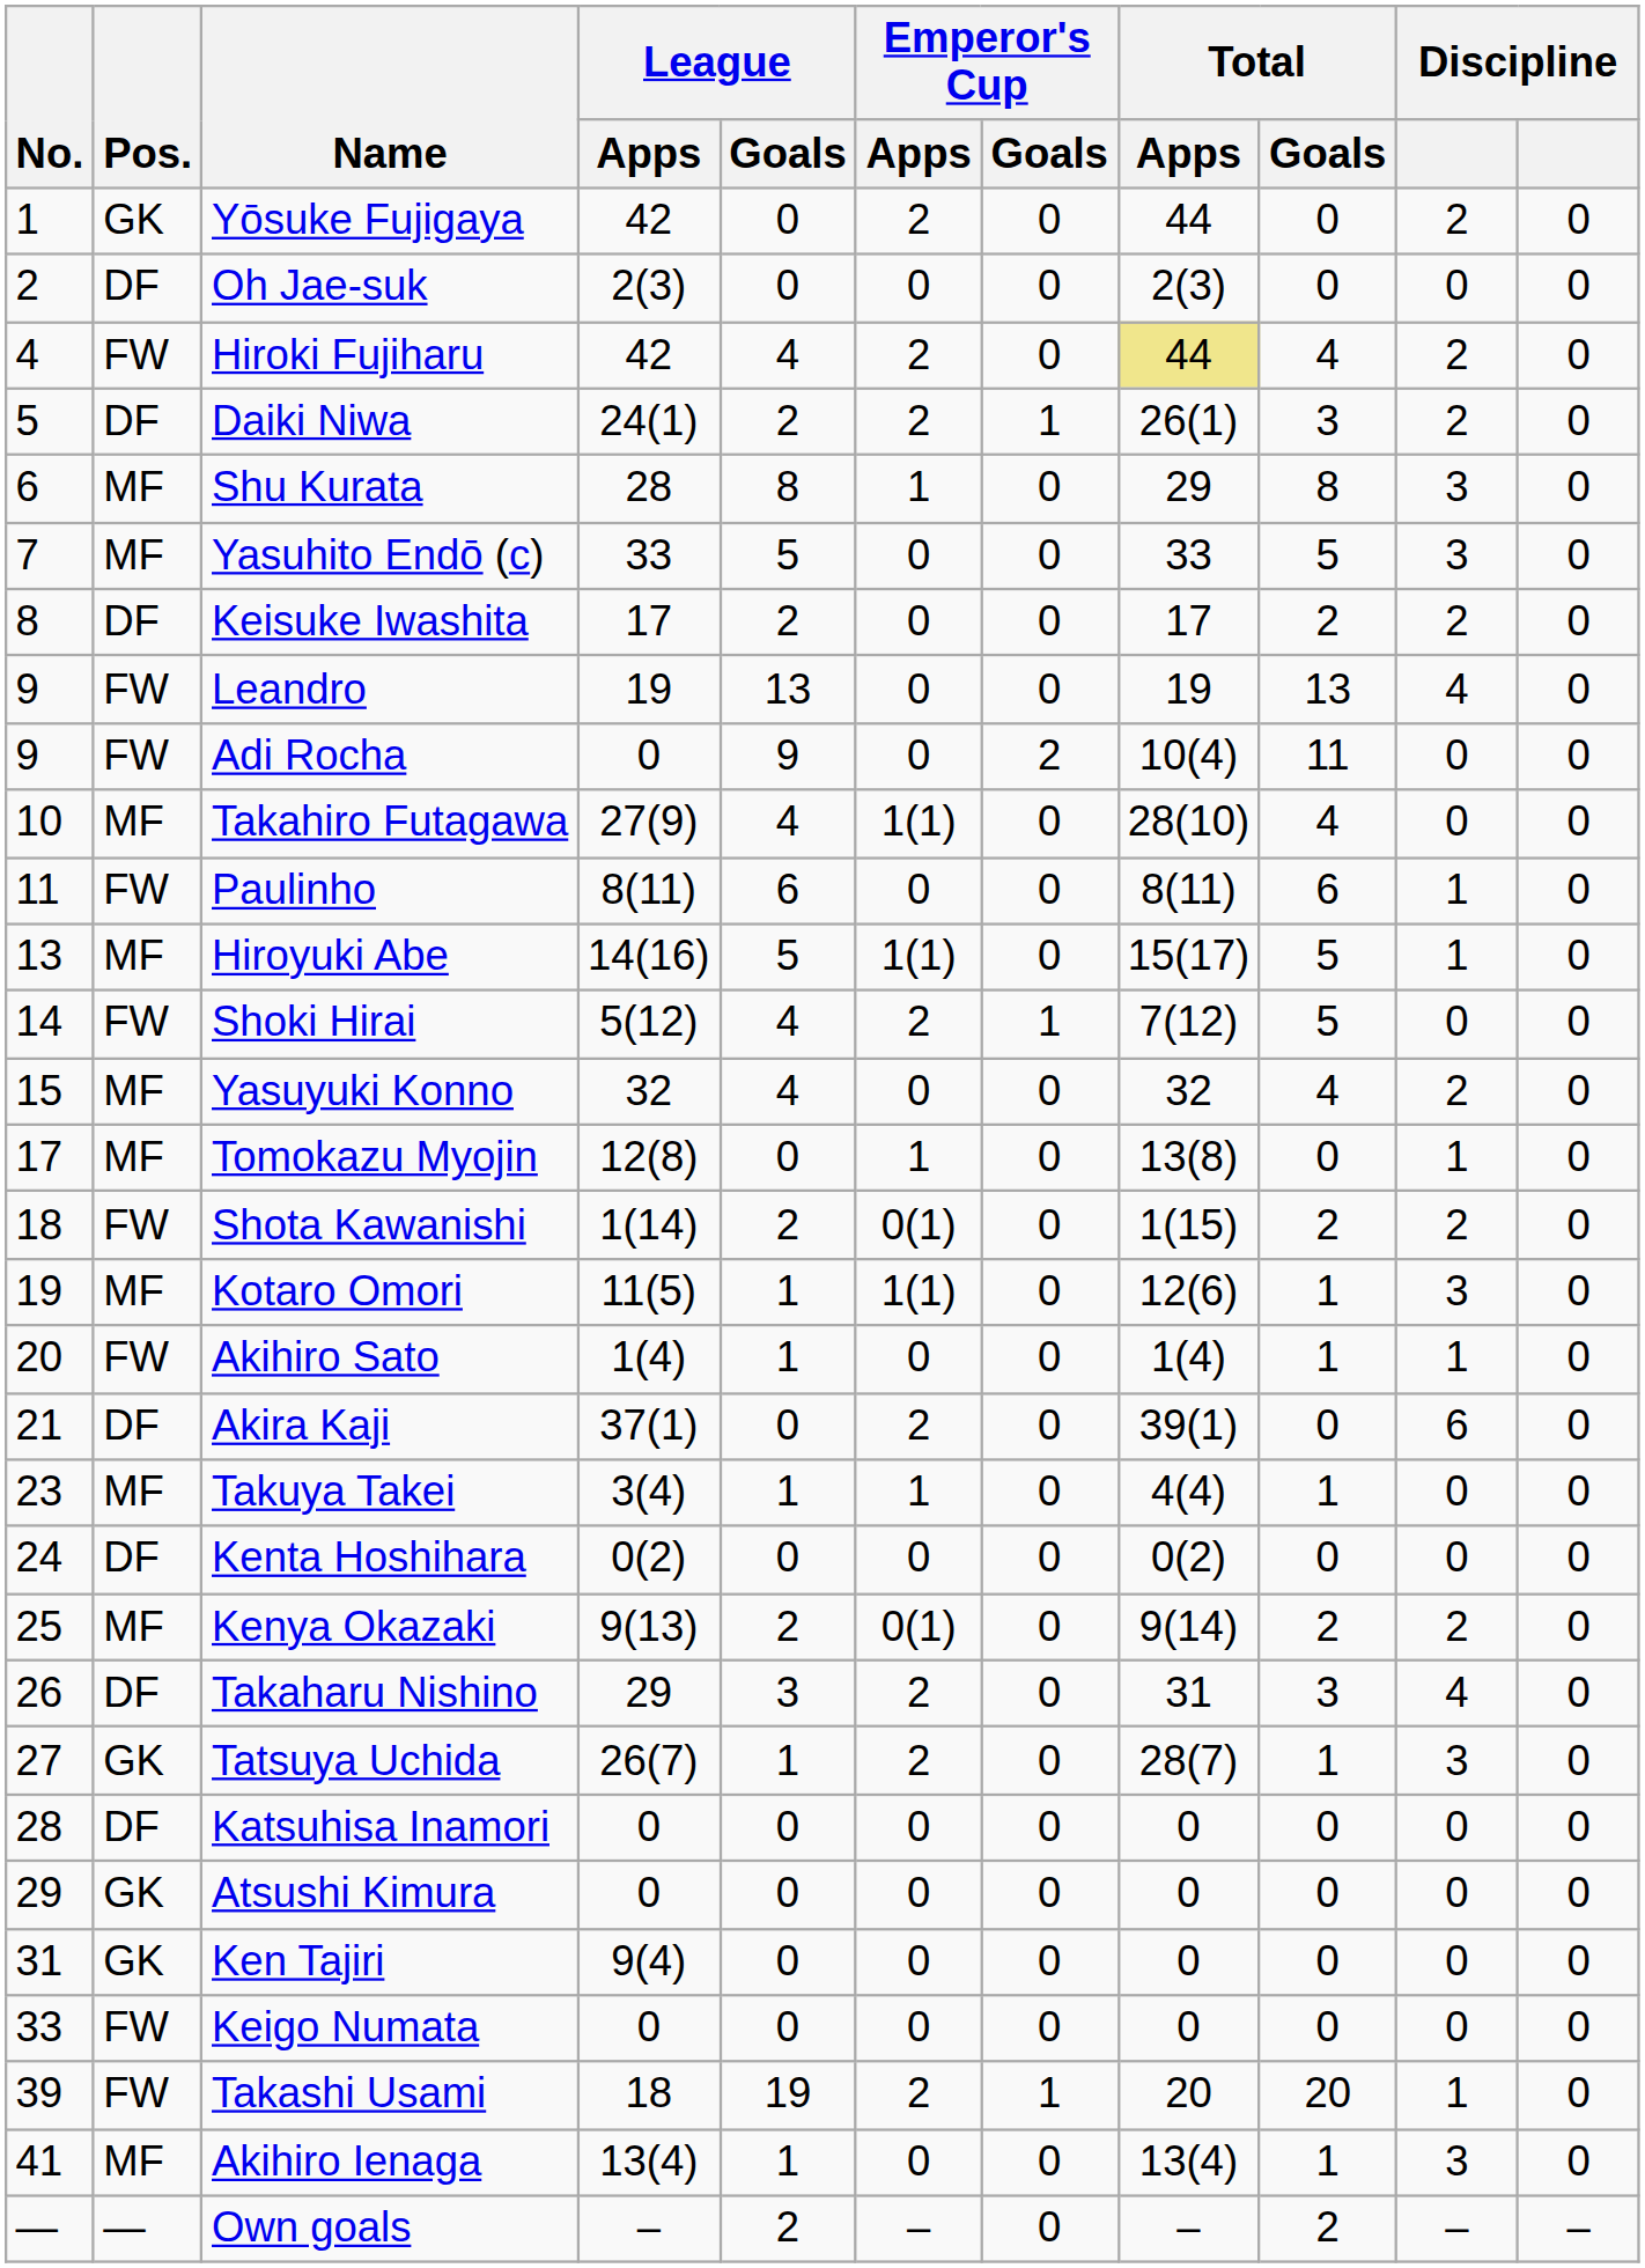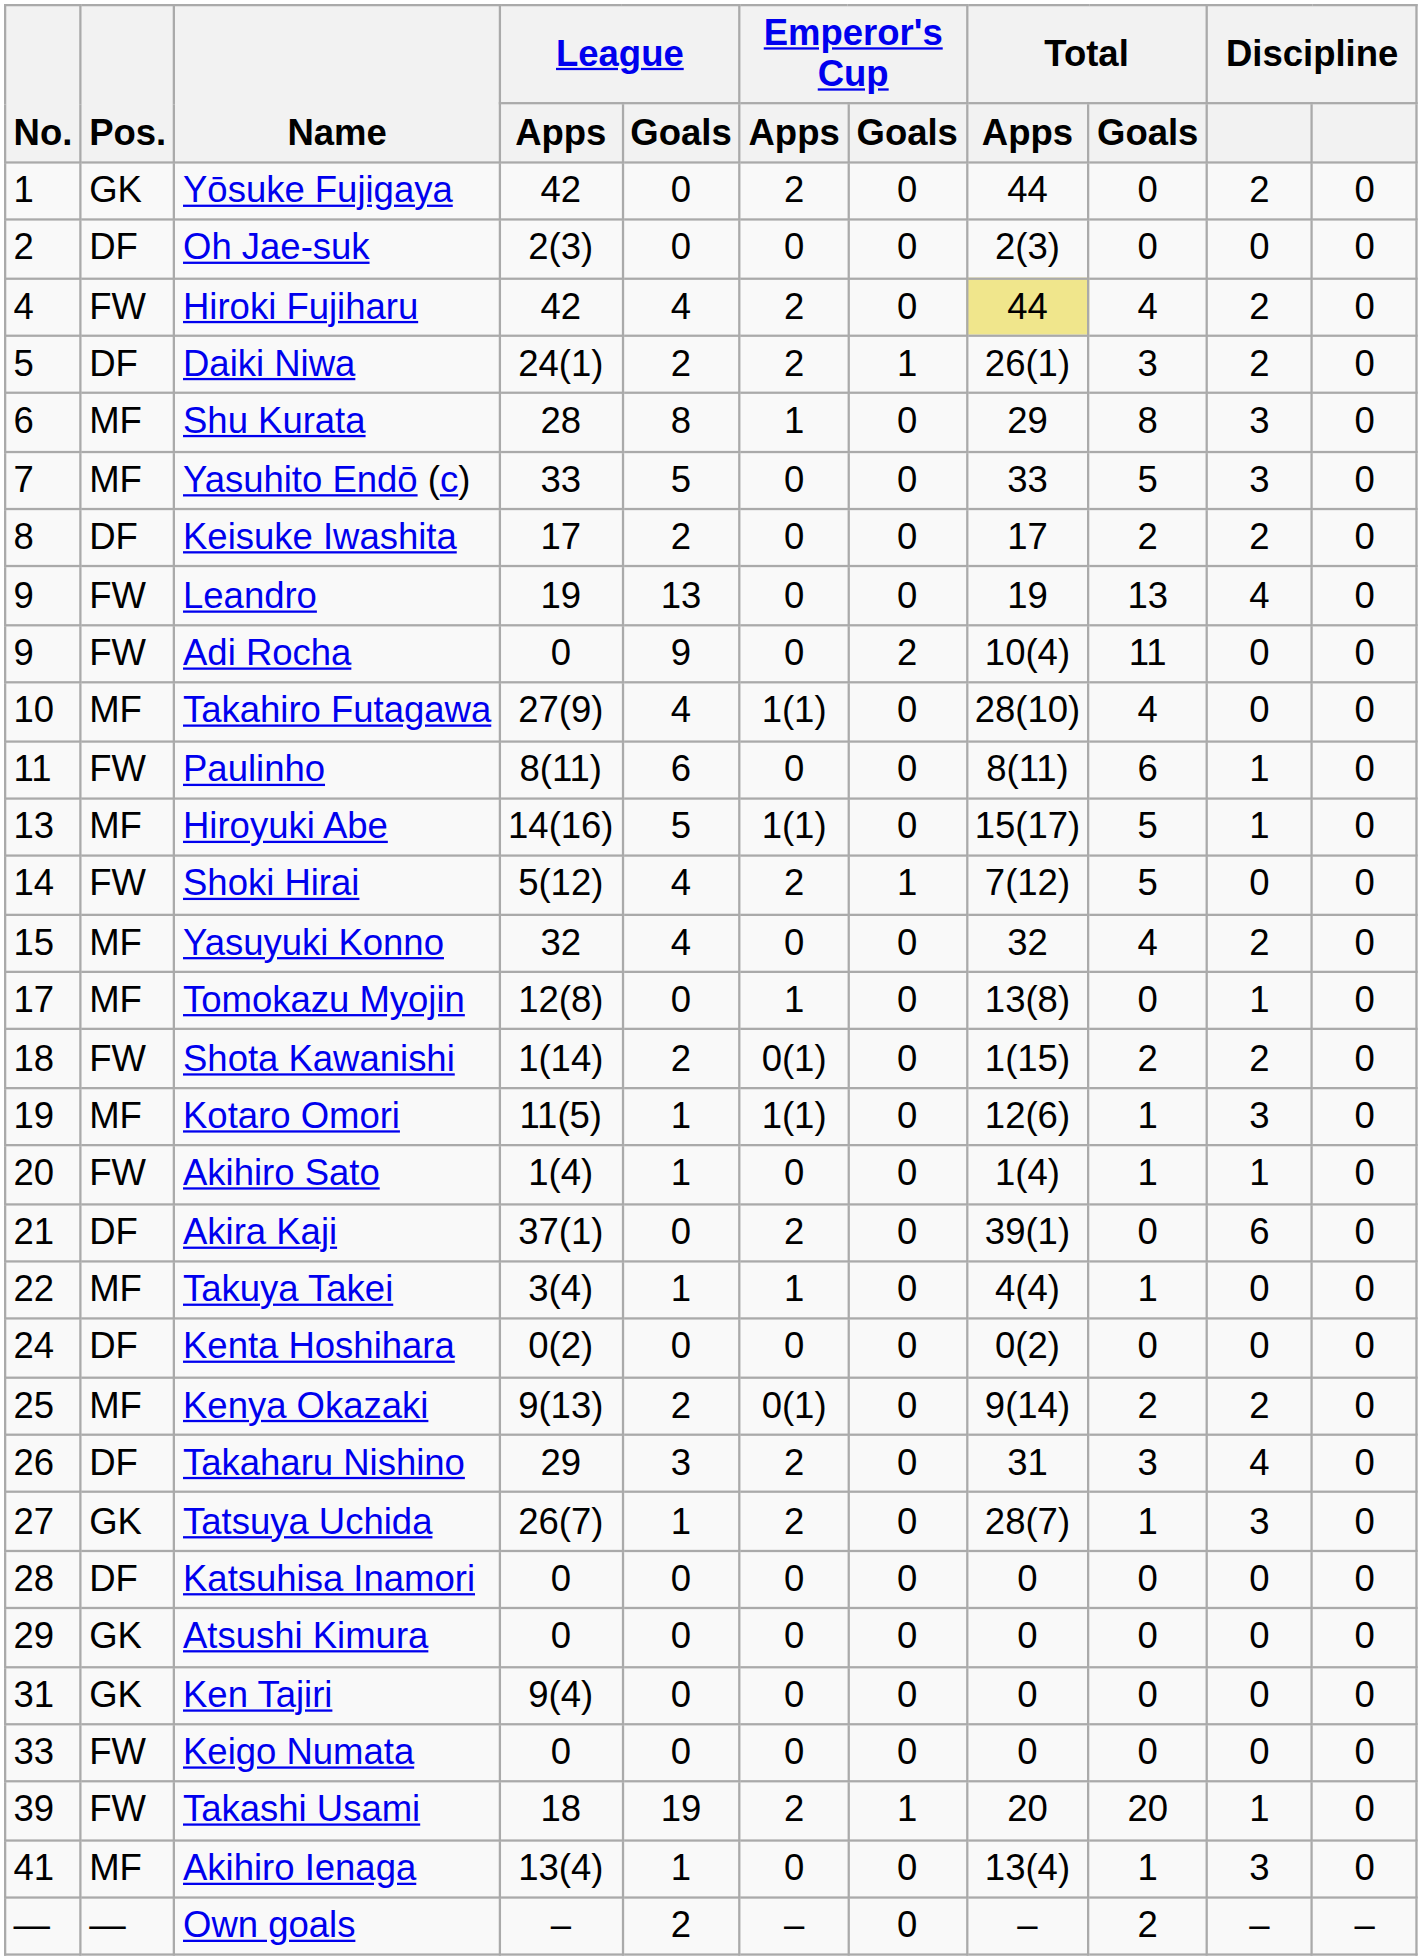Takuya Takei | No.: 23 -> 22
